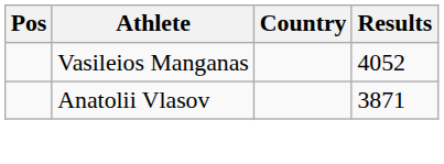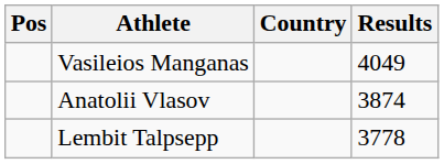Vasileios Manganas | Results: 4052 -> 4049
Anatolii Vlasov | Results: 3871 -> 3874
+ row: Lembit Talpsepp | 3778
